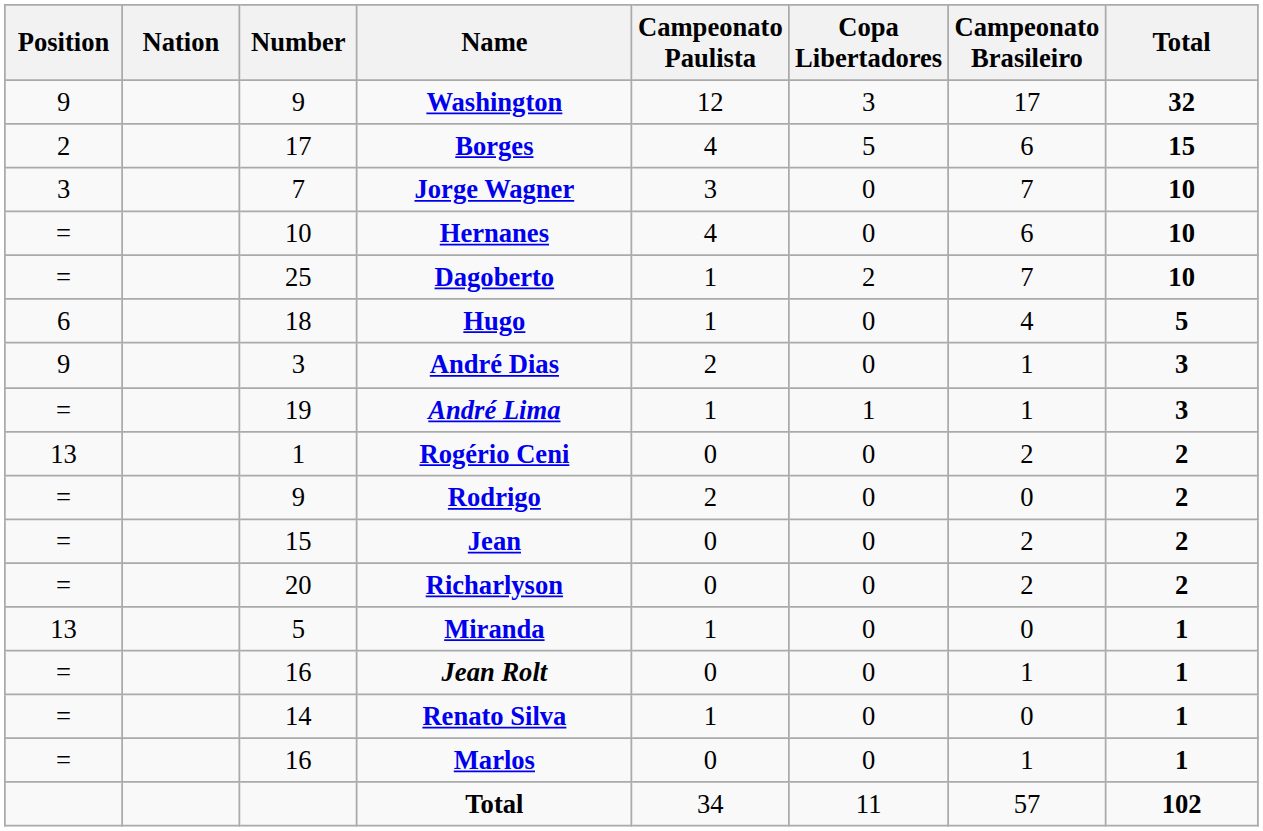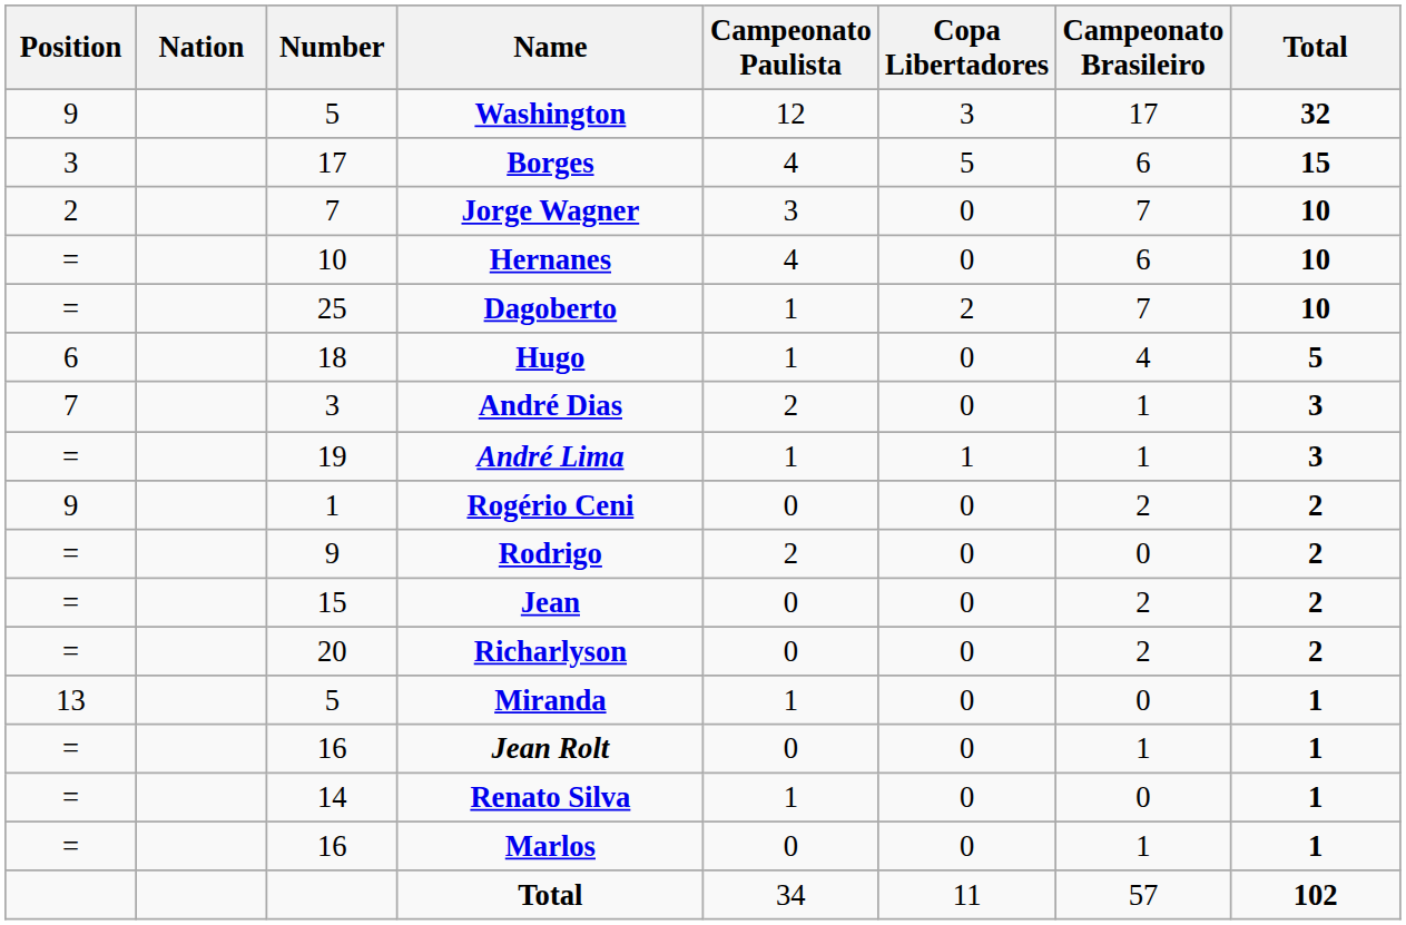Washington | Number: 9 -> 5
Borges | Position: 2 -> 3
Jorge Wagner | Position: 3 -> 2
André Dias | Position: 9 -> 7
Rogério Ceni | Position: 13 -> 9
